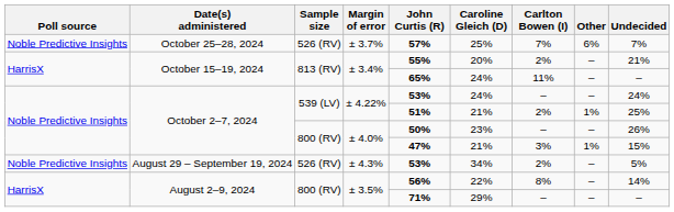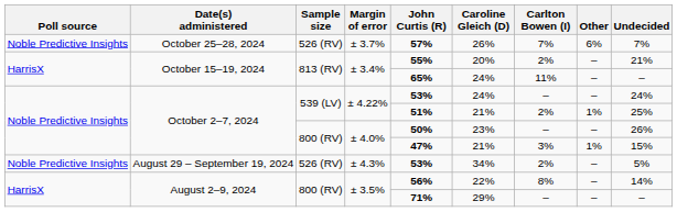± 3.7% | Caroline Gleich (D): 25% -> 26%
